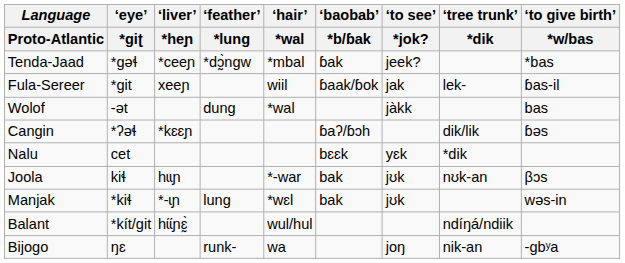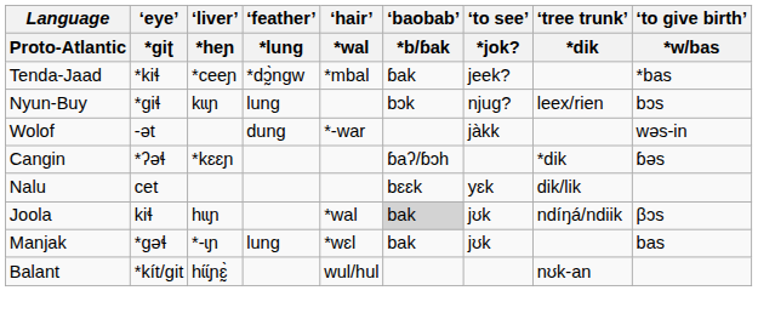Tenda-Jaad | ‘eye’ / *giʈ: *gəɬ -> *kiɬ
- row: Fula-Sereer | *git | xeeɲ | wiil | ɓaak/ɓok | jak | lek- | ɓas-il
+ row: Nyun-Buy | *giɬ | kɩɩɲ | lung | bɔk | njug? | leex/rien | bɔs
Wolof | ‘hair’ / *wal: *wal -> *-war
Wolof | ‘to give birth’ / *w/bas: bas -> wəs-in
Cangin | ‘tree trunk’ / *dik: dik/lik -> *dik
Nalu | ‘tree trunk’ / *dik: *dik -> dik/lik
Joola | ‘hair’ / *wal: *-war -> *wal
Joola | ‘baobab’ / *b/ɓak: no background -> lightgrey background
Joola | ‘tree trunk’ / *dik: nʊk-an -> ndíŋá/ndiik
Manjak | ‘eye’ / *giʈ: *kiɬ -> *gəɬ
Manjak | ‘to give birth’ / *w/bas: wəs-in -> bas
Balant | ‘tree trunk’ / *dik: ndíŋá/ndiik -> nʊk-an
- row: Bijogo | ŋɛ | runk- | wa | joŋ | nik-an | -gbʸa
